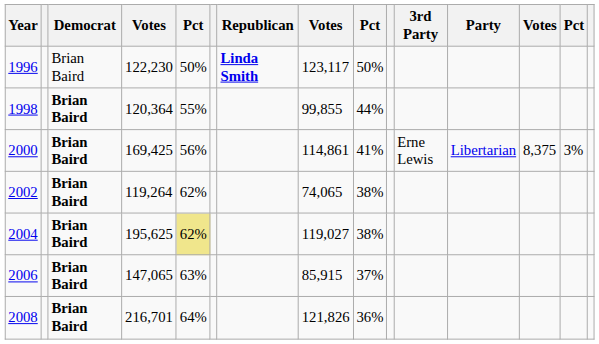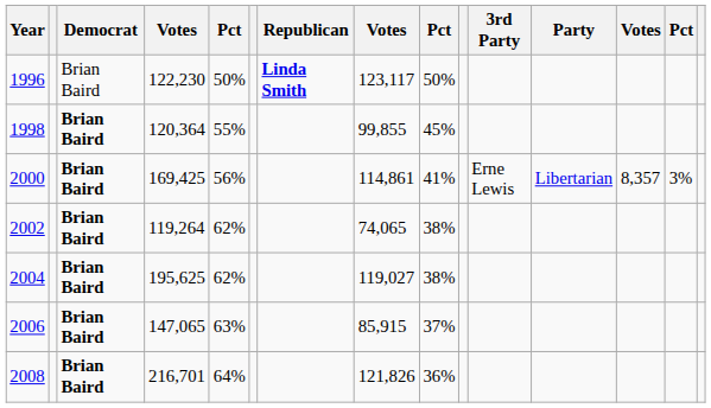1998 | column 9: 44% -> 45%
2000 | column 13: 8,375 -> 8,357
2004 | column 5: khaki background -> no background
